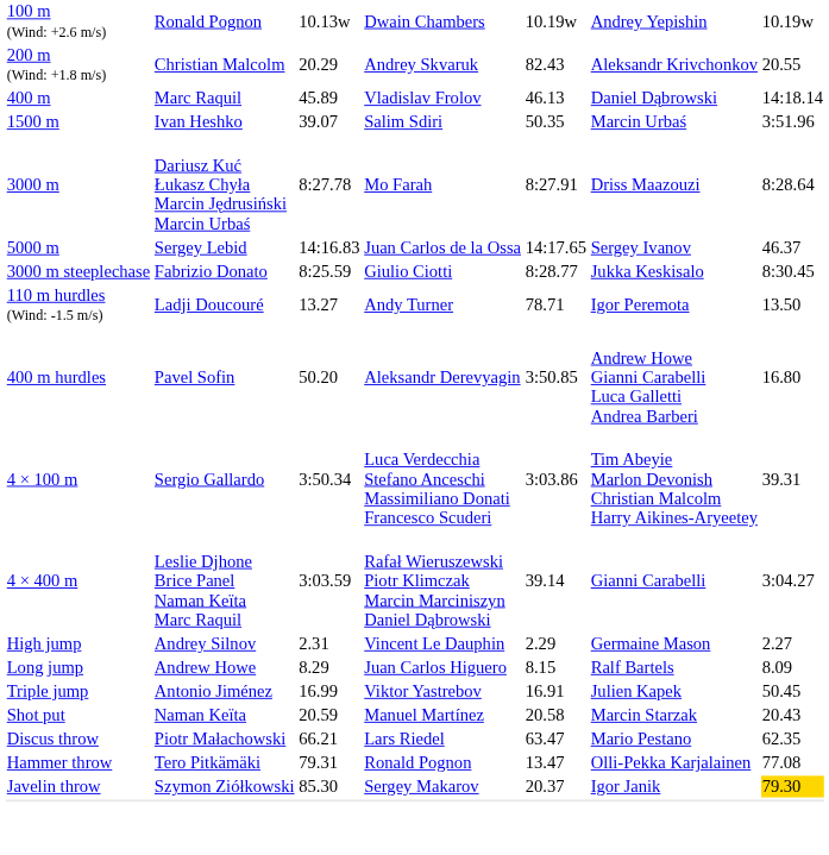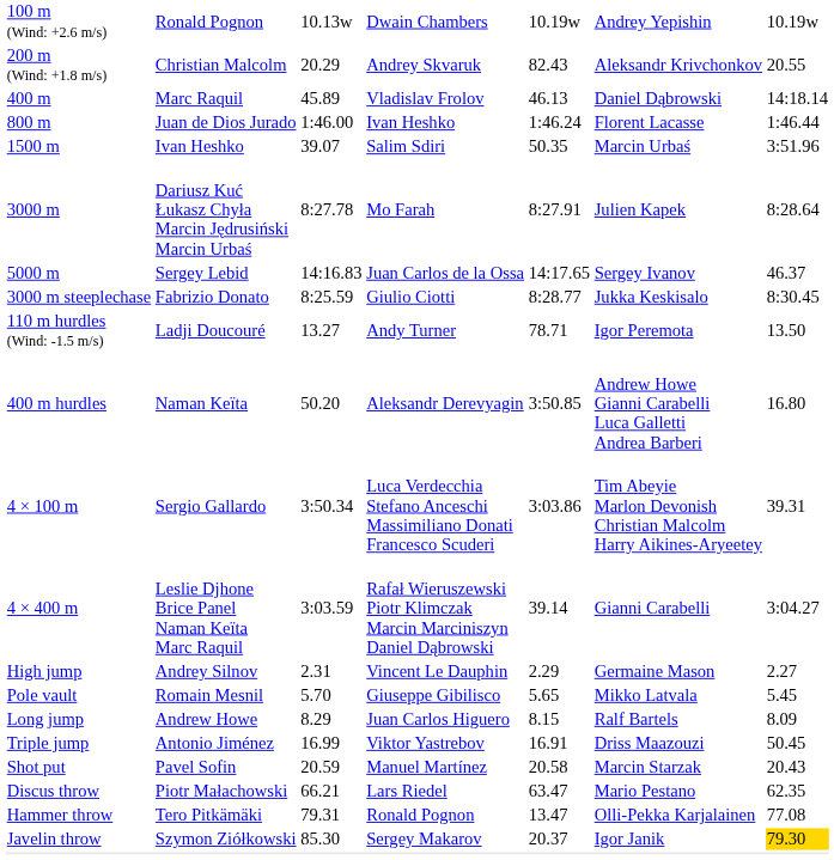+ row: 800 m | Juan de Dios Jurado | 1:46.00 | Ivan Heshko | 1:46.24 | Florent Lacasse | 1:46.44
3000 m | column 6: Driss Maazouzi -> Julien Kapek
400 m hurdles | column 2: Pavel Sofin -> Naman Keïta
+ row: Pole vault | Romain Mesnil | 5.70 | Giuseppe Gibilisco | 5.65 | Mikko Latvala | 5.45
Triple jump | column 6: Julien Kapek -> Driss Maazouzi
Shot put | column 2: Naman Keïta -> Pavel Sofin
